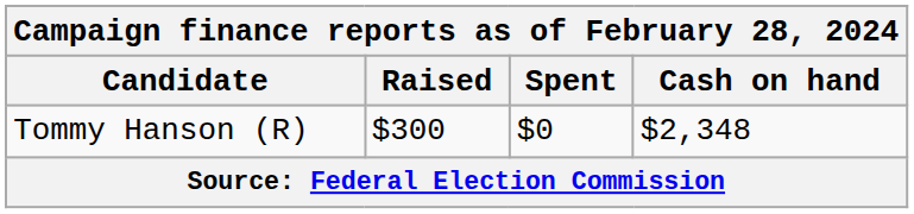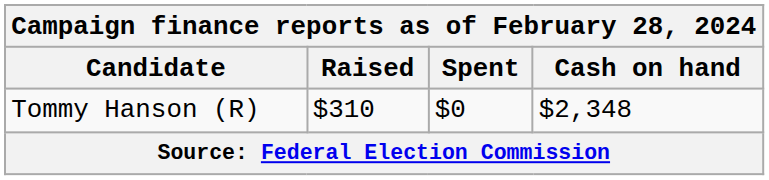Tommy Hanson (R) | Raised: $300 -> $310
